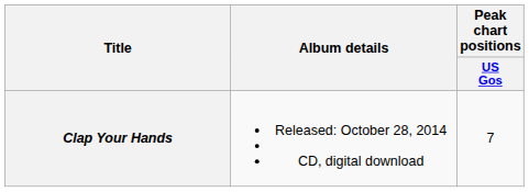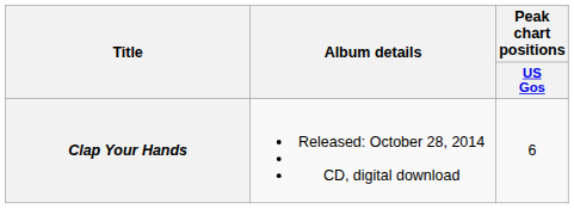Clap Your Hands | Peak chart positions / US Gos: 7 -> 6
